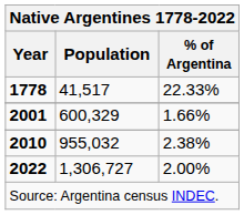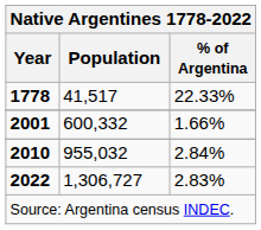2001 | Population: 600,329 -> 600,332
2010 | % of Argentina: 2.38% -> 2.84%
2022 | % of Argentina: 2.00% -> 2.83%
